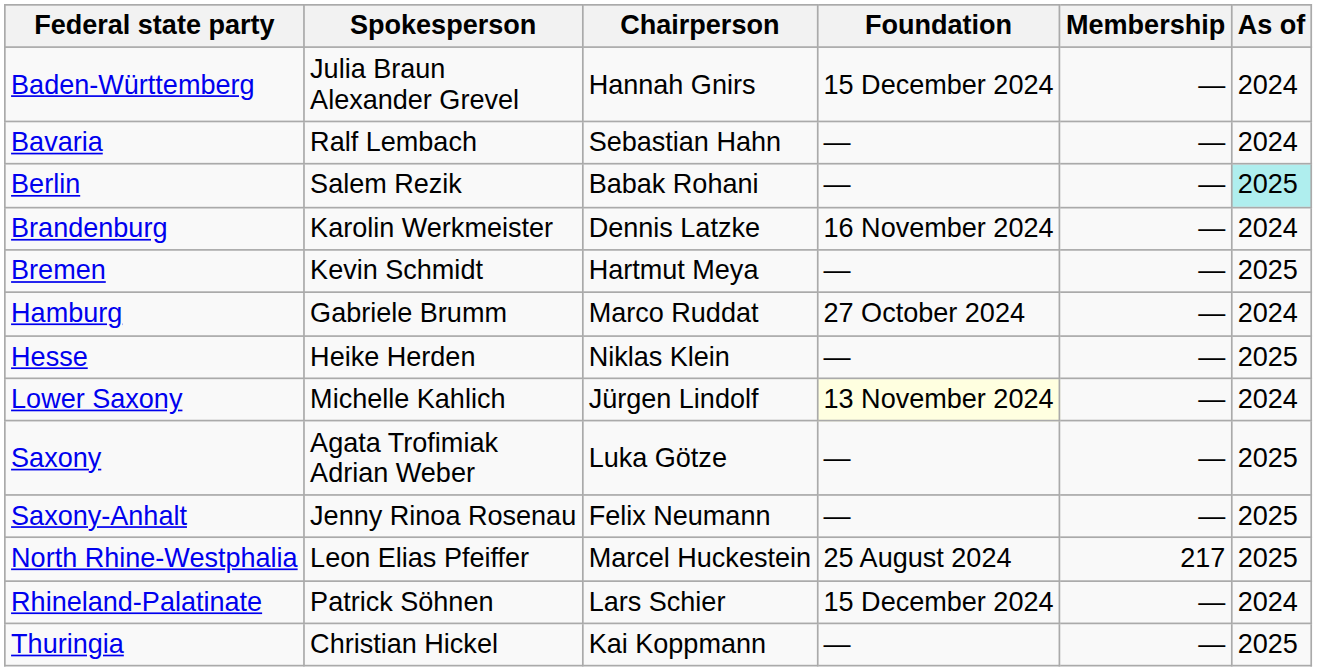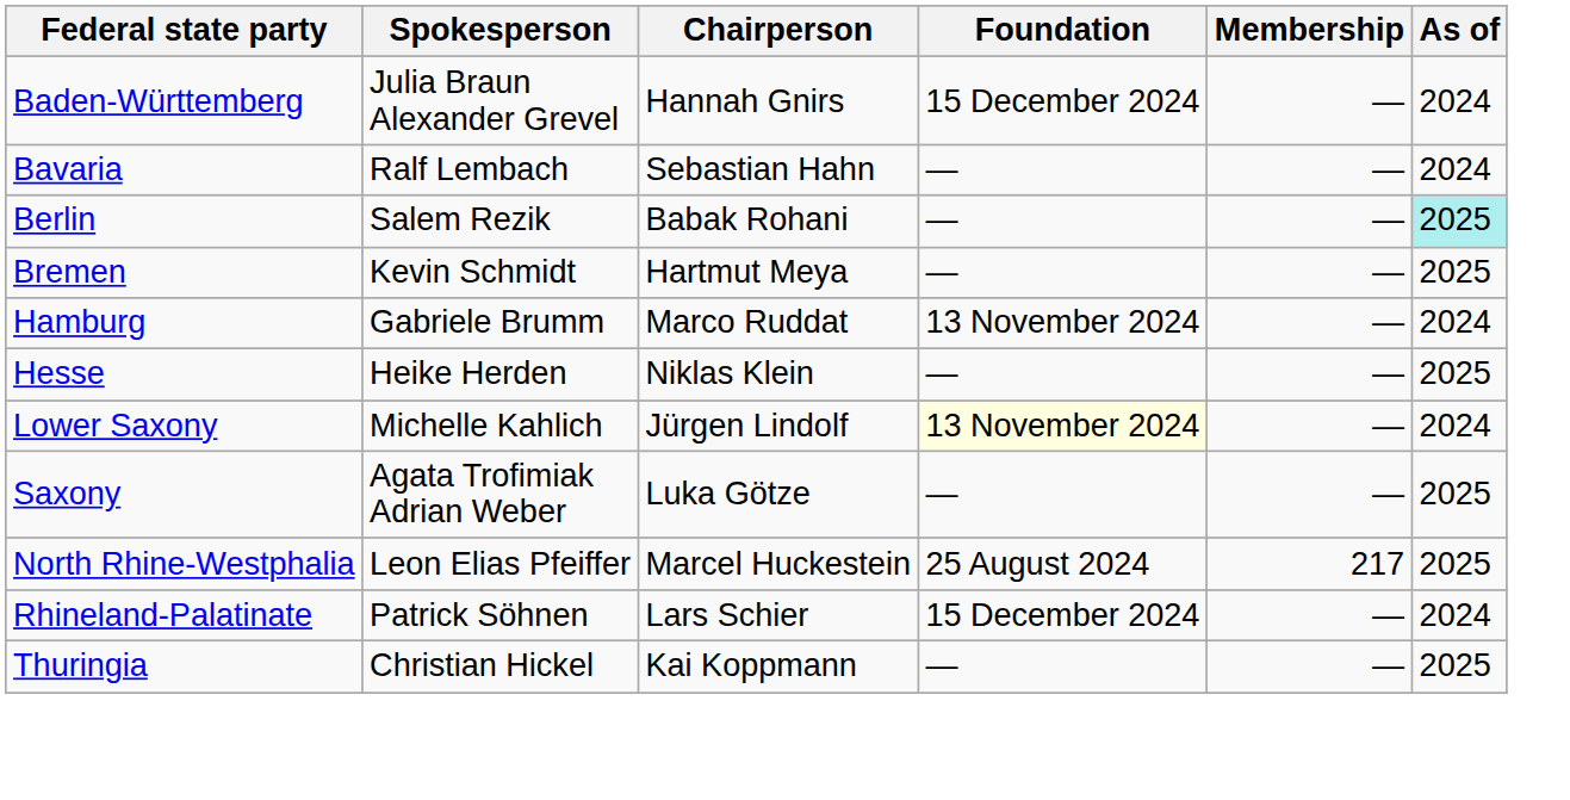- row: Brandenburg | Karolin Werkmeister | Dennis Latzke | 16 November 2024 | — | 2024
Hamburg | Foundation: 27 October 2024 -> 13 November 2024
- row: Saxony-Anhalt | Jenny Rinoa Rosenau | Felix Neumann | — | — | 2025
